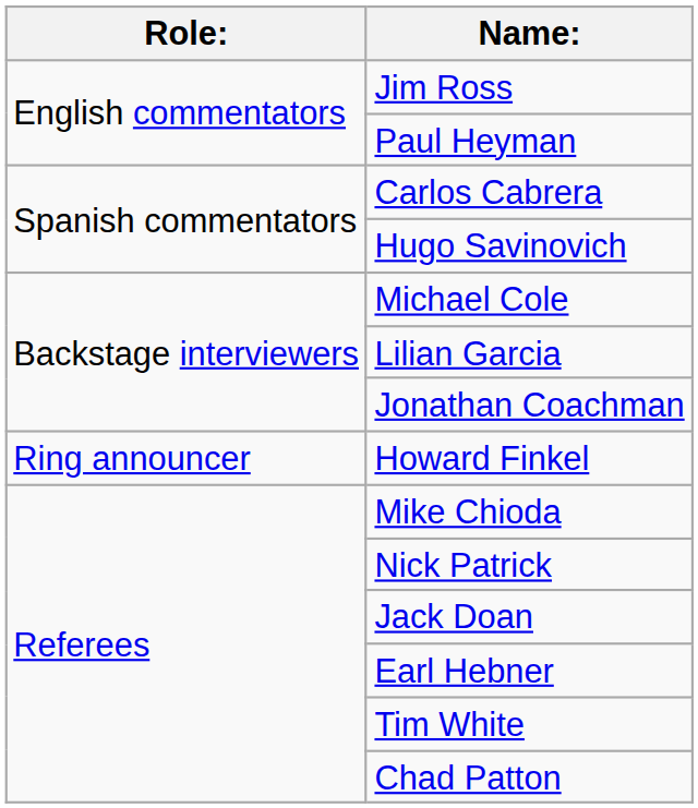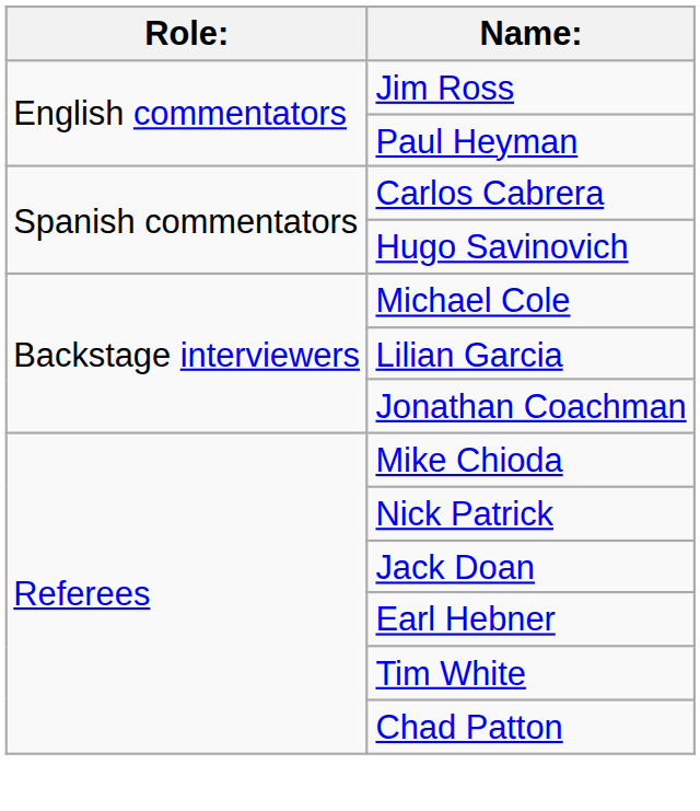- row: Ring announcer | Howard Finkel
